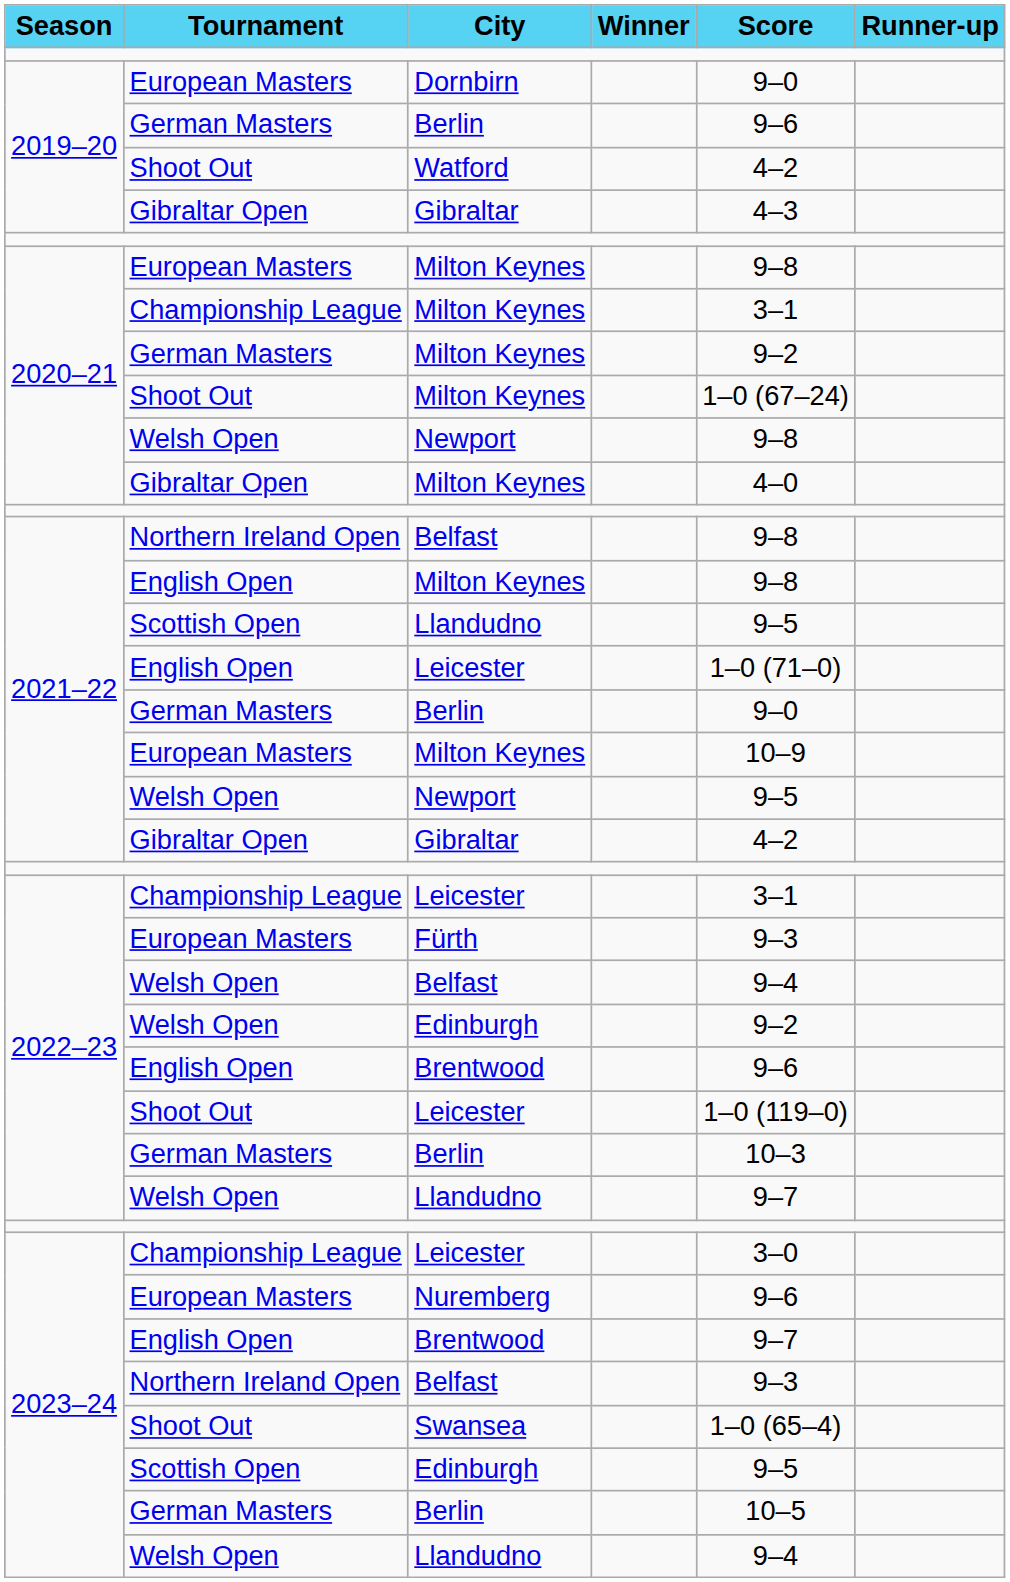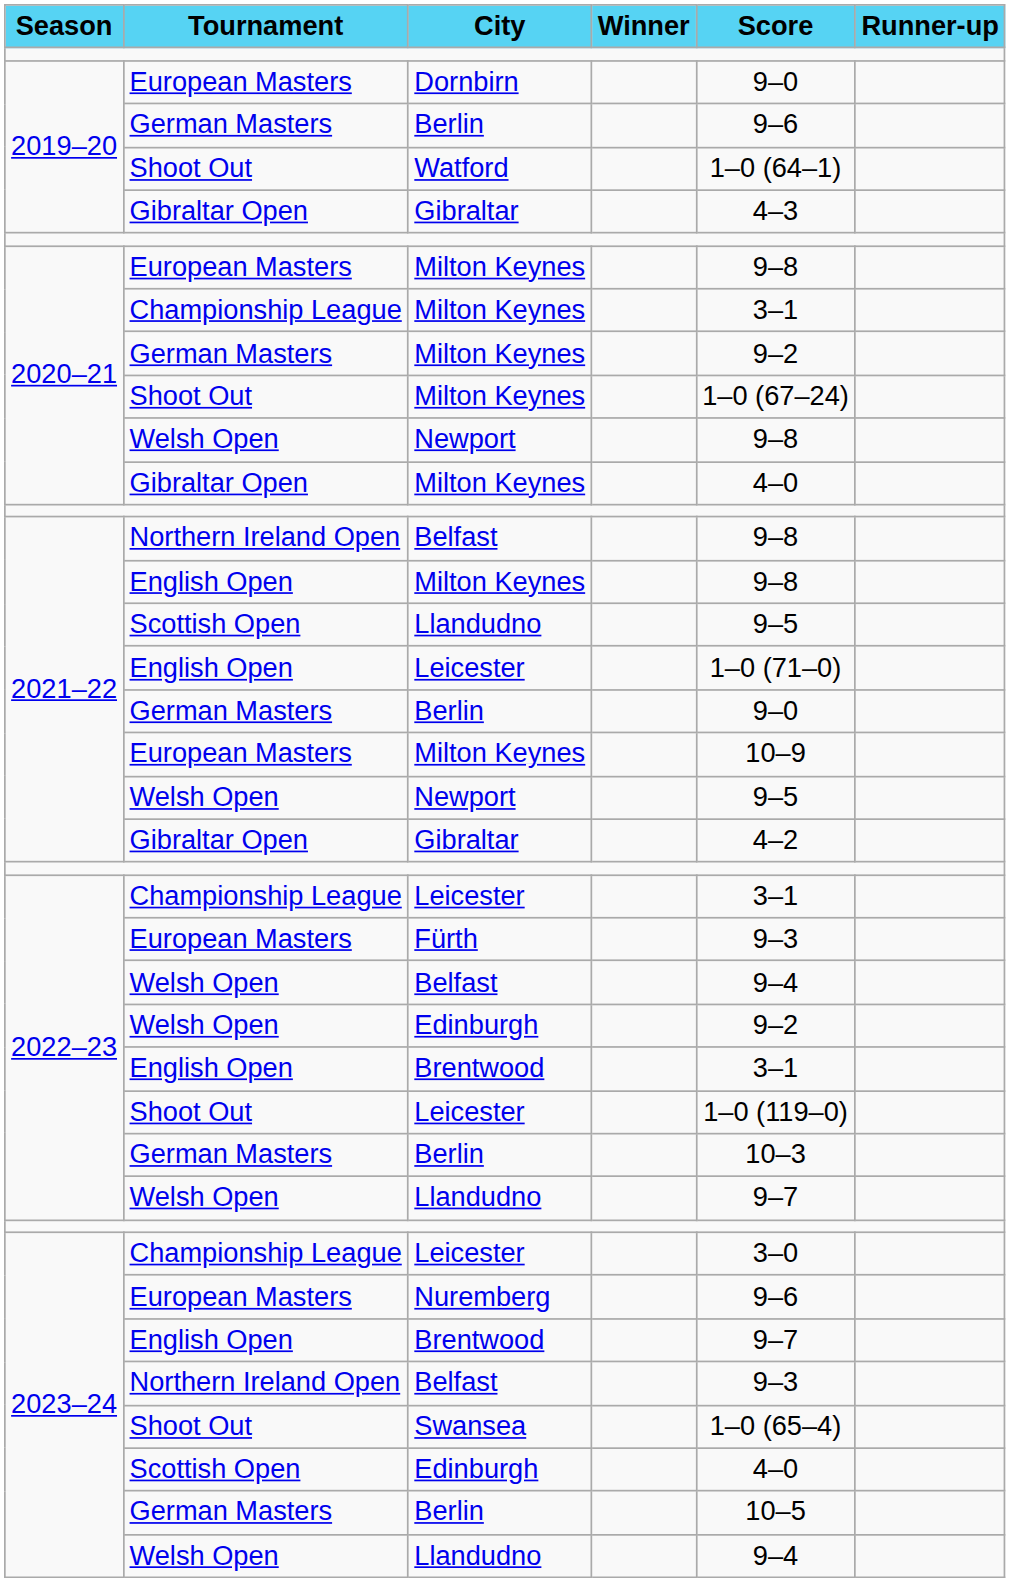Watford | Score: 4–2 -> 1–0 (64–1)
2022–23 / Brentwood | Score: 9–6 -> 3–1
2023–24 / Edinburgh | Score: 9–5 -> 4–0
